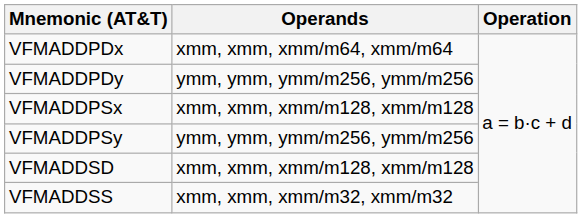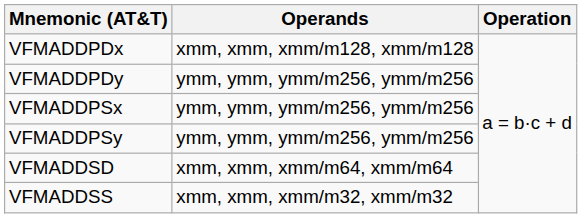VFMADDPDx | Operands: xmm, xmm, xmm/m64, xmm/m64 -> xmm, xmm, xmm/m128, xmm/m128
VFMADDPSx | Operands: xmm, xmm, xmm/m128, xmm/m128 -> ymm, ymm, ymm/m256, ymm/m256
VFMADDSD | Operands: xmm, xmm, xmm/m128, xmm/m128 -> xmm, xmm, xmm/m64, xmm/m64
